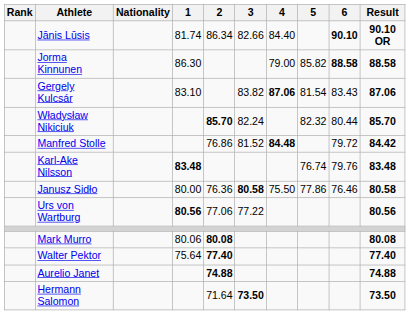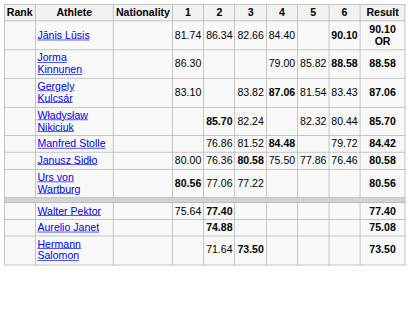- row: Karl-Ake Nilsson | 83.48 | 76.74 | 79.76 | 83.48
- row: Mark Murro | 80.06 | 80.08 | 80.08
Aurelio Janet | Result: 74.88 -> 75.08
